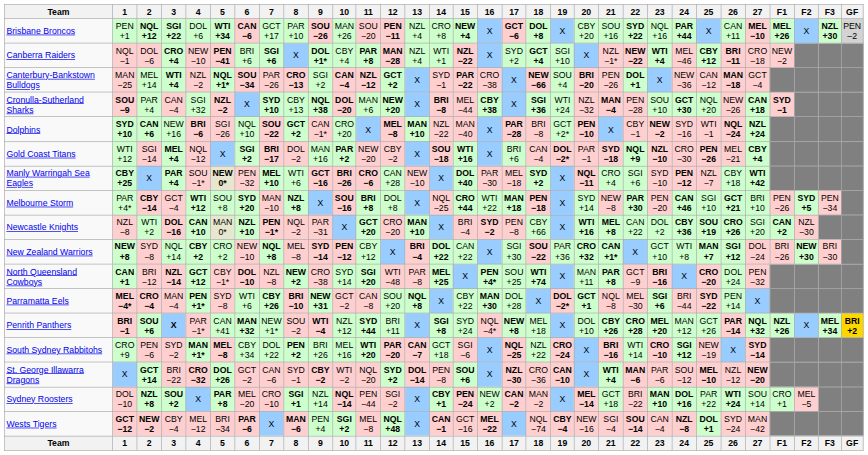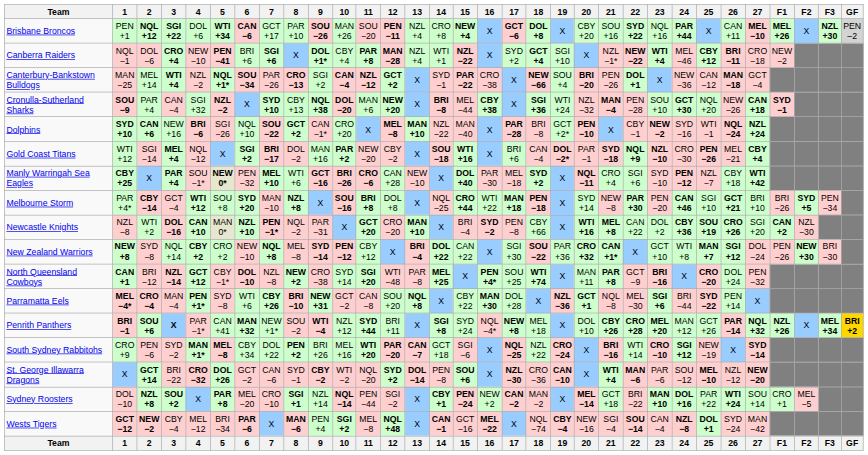Melbourne Storm | F1: PEN −26 -> BRI −26
New Zealand Warriors | F1: BRI −26 -> PEN −26
Parramatta Eels | 19: DOL −2* -> NZL −36
